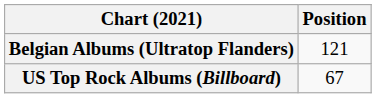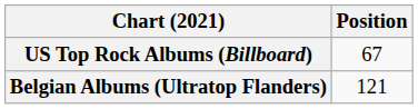rows swapped: Belgian Albums (Ultratop Flanders) <-> US Top Rock Albums (Billboard)
